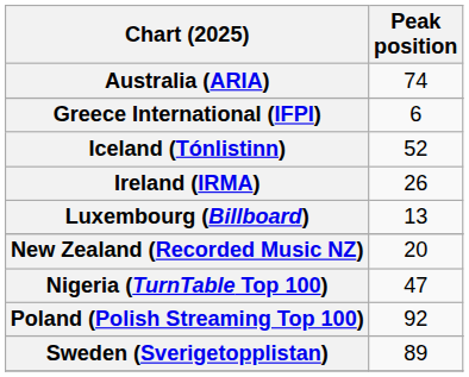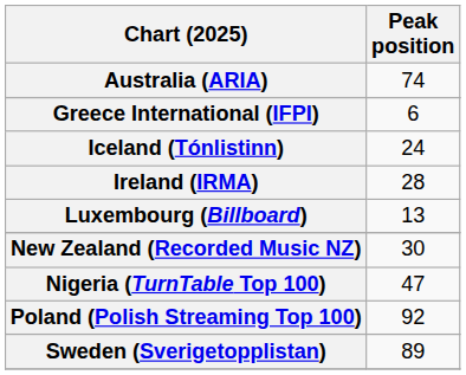Iceland (Tónlistinn) | Peak position: 52 -> 24
Ireland (IRMA) | Peak position: 26 -> 28
New Zealand (Recorded Music NZ) | Peak position: 20 -> 30
